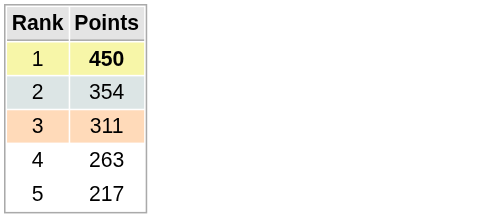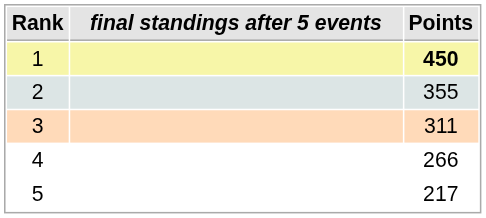+ column: final standings after 5 events
2 | Points: 354 -> 355
4 | Points: 263 -> 266
